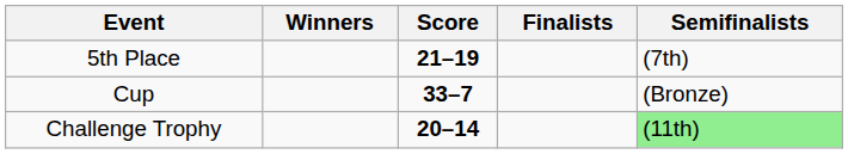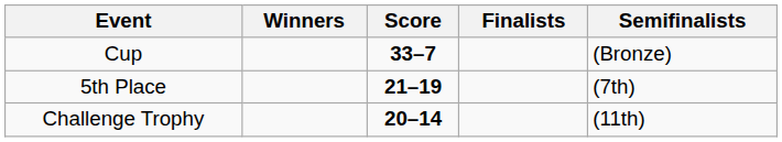rows swapped: Cup <-> 5th Place
Challenge Trophy | Semifinalists: lightgreen background -> no background
